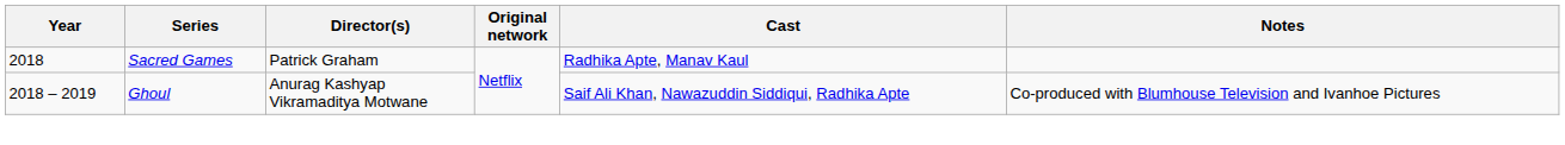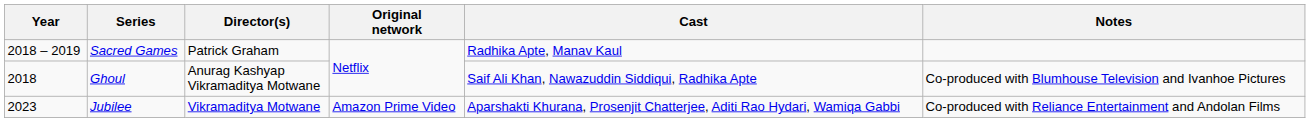Sacred Games | Year: 2018 -> 2018 – 2019
Ghoul | Year: 2018 – 2019 -> 2018
+ row: 2023 | Jubilee | Vikramaditya Motwane | Amazon Prime Video | Aparshakti Khurana, Prosenjit Chatterjee, Aditi Rao Hydari, Wamiqa Gabbi | Co-produced with Reliance Entertainment and Andolan Films
